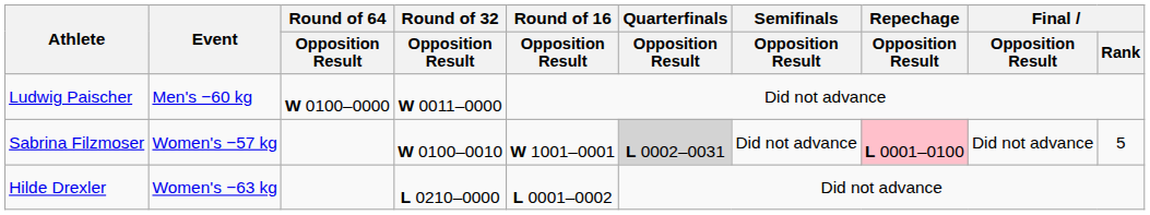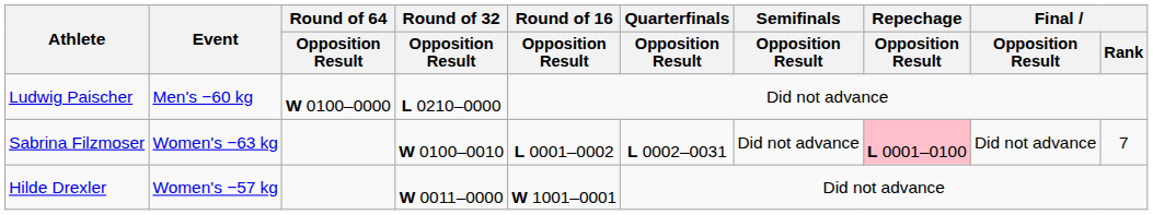Ludwig Paischer | Round of 32 / Opposition Result: W 0011–0000 -> L 0210–0000
Sabrina Filzmoser | Event: Women's −57 kg -> Women's −63 kg
Sabrina Filzmoser | Round of 16 / Opposition Result: W 1001–0001 -> L 0001–0002
Sabrina Filzmoser | Quarterfinals / Opposition Result: lightgrey background -> no background
Sabrina Filzmoser | Final / Rank: 5 -> 7
Hilde Drexler | Event: Women's −63 kg -> Women's −57 kg
Hilde Drexler | Round of 32 / Opposition Result: L 0210–0000 -> W 0011–0000
Hilde Drexler | Round of 16 / Opposition Result: L 0001–0002 -> W 1001–0001
